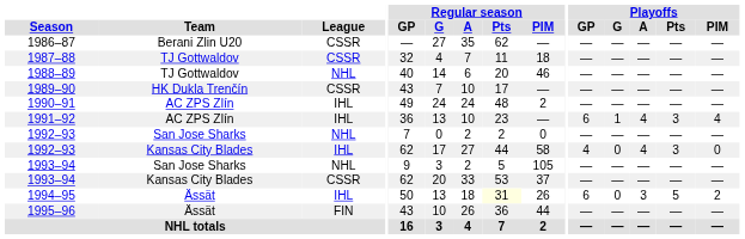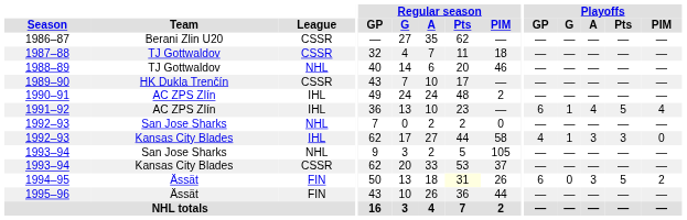1991–92 | Playoffs / Pts: 3 -> 5
1992–93 / Kansas City Blades | Playoffs / G: 0 -> 1
1992–93 / Kansas City Blades | Playoffs / A: 4 -> 3
1994–95 | League: IHL -> FIN
